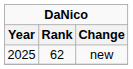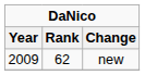new | Year: 2025 -> 2009
